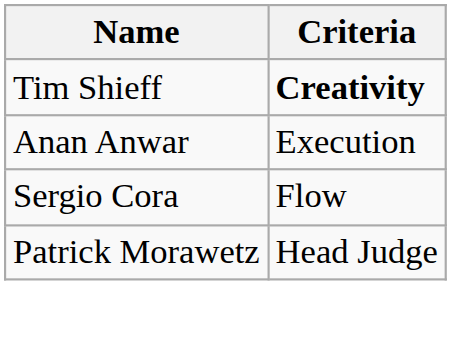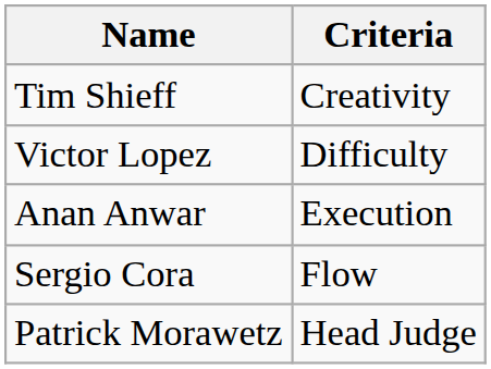Tim Shieff | Criteria: bold -> normal
+ row: Victor Lopez | Difficulty
